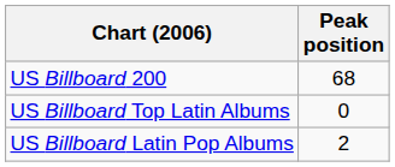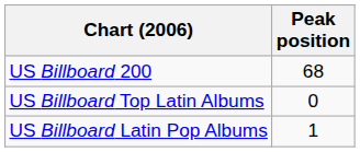US Billboard Latin Pop Albums | Peak position: 2 -> 1
